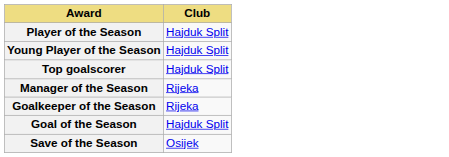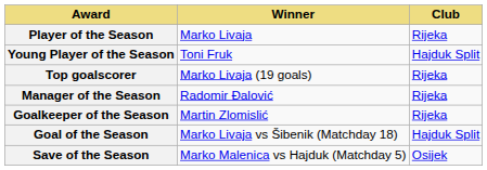+ column: Winner | Marko Livaja | Toni Fruk | Marko Livaja (19 goals) | Radomir Đalović | Martin Zlomislić | Marko Livaja vs Šibenik (Matchday 18) | Marko Malenica vs Hajduk (Matchday 5)
Player of the Season | Club: Hajduk Split -> Rijeka
Top goalscorer | Club: Hajduk Split -> Rijeka
